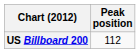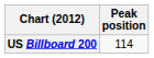US Billboard 200 | Peak position: 112 -> 114
